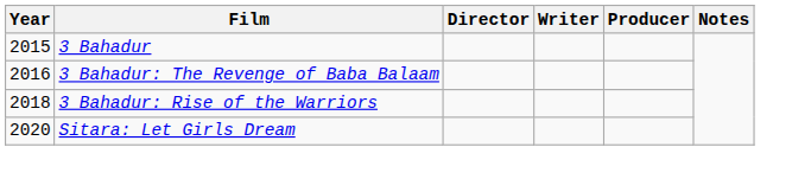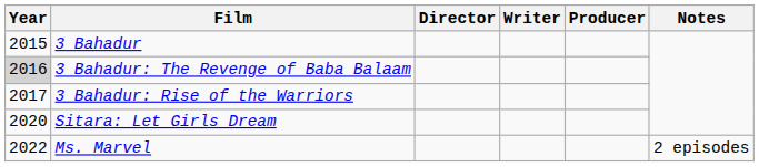3 Bahadur: The Revenge of Baba Balaam | Year: no background -> lightgrey background
3 Bahadur: Rise of the Warriors | Year: 2018 -> 2017
+ row: 2022 | Ms. Marvel | 2 episodes
